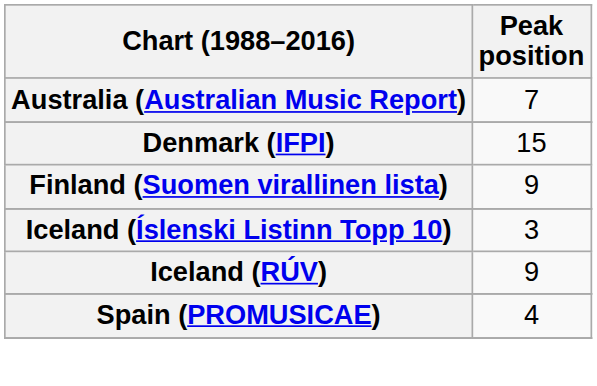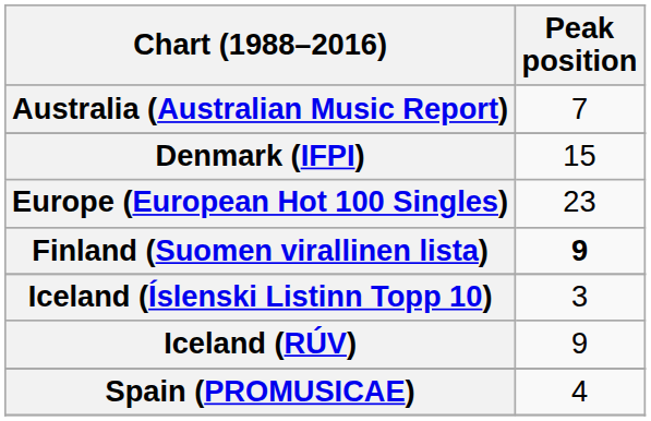+ row: Europe (European Hot 100 Singles) | 23
Finland (Suomen virallinen lista) | Peak position: normal -> bold
